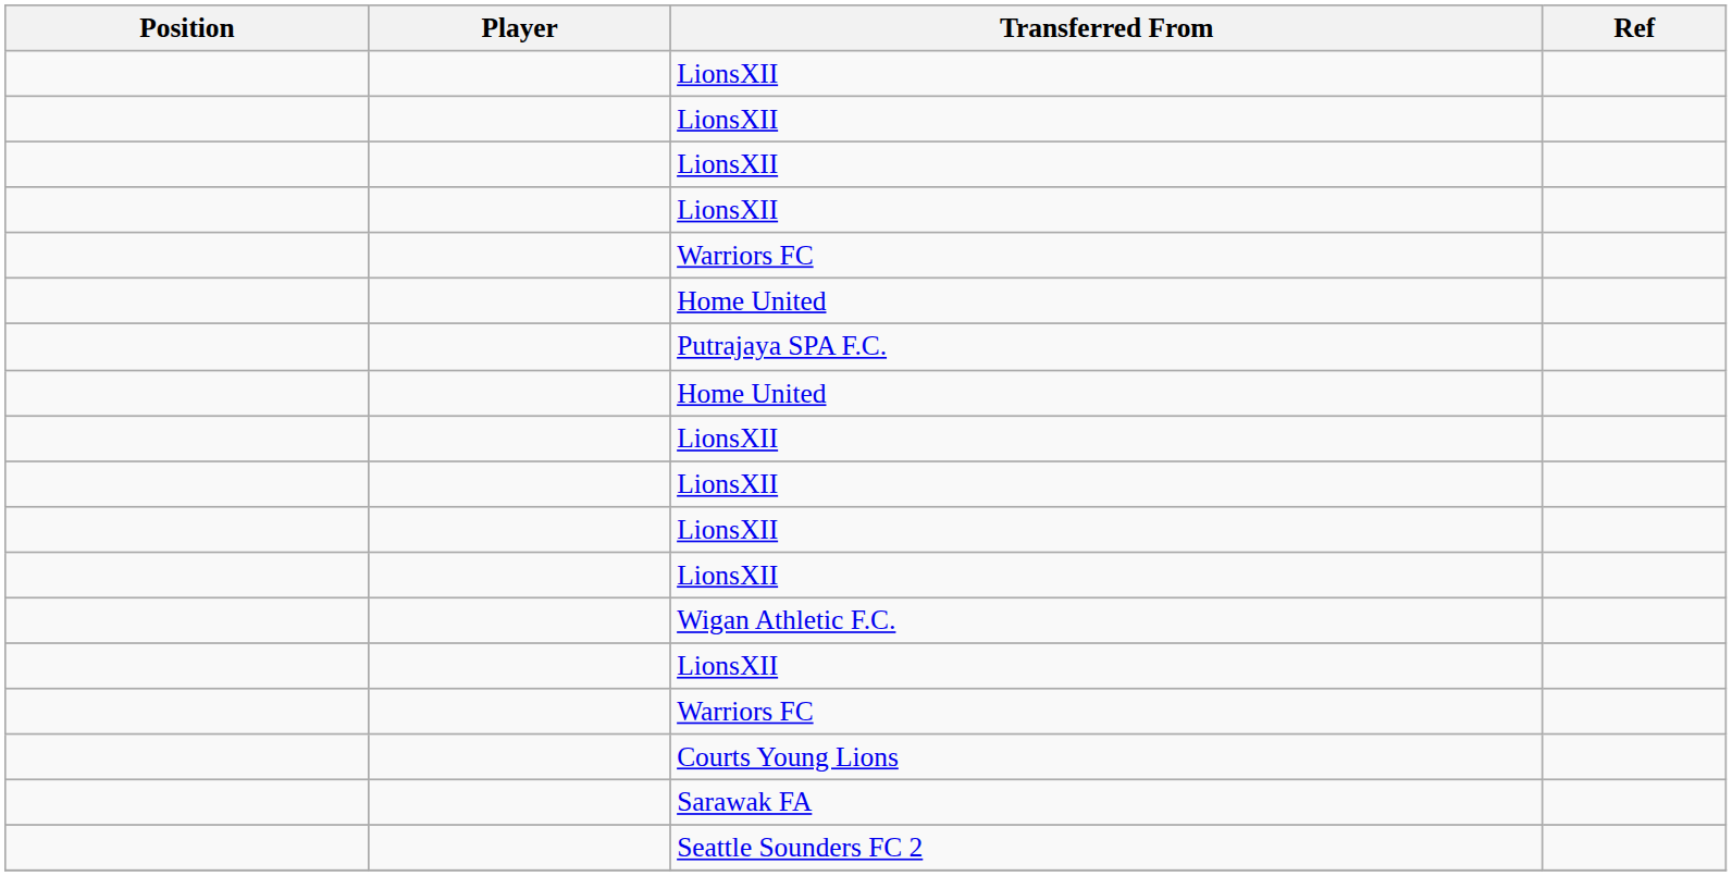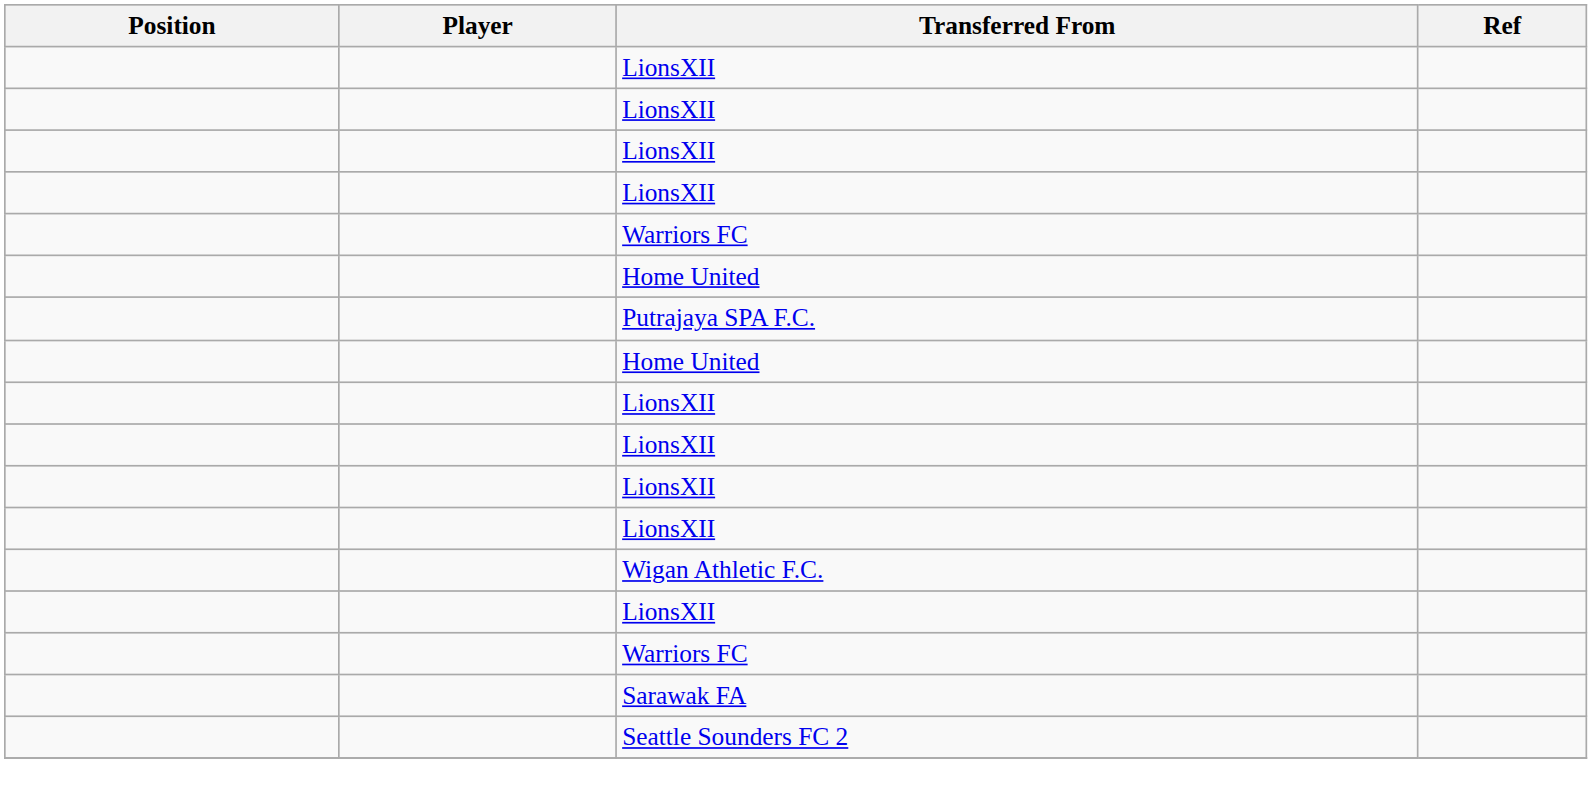- row: Courts Young Lions
